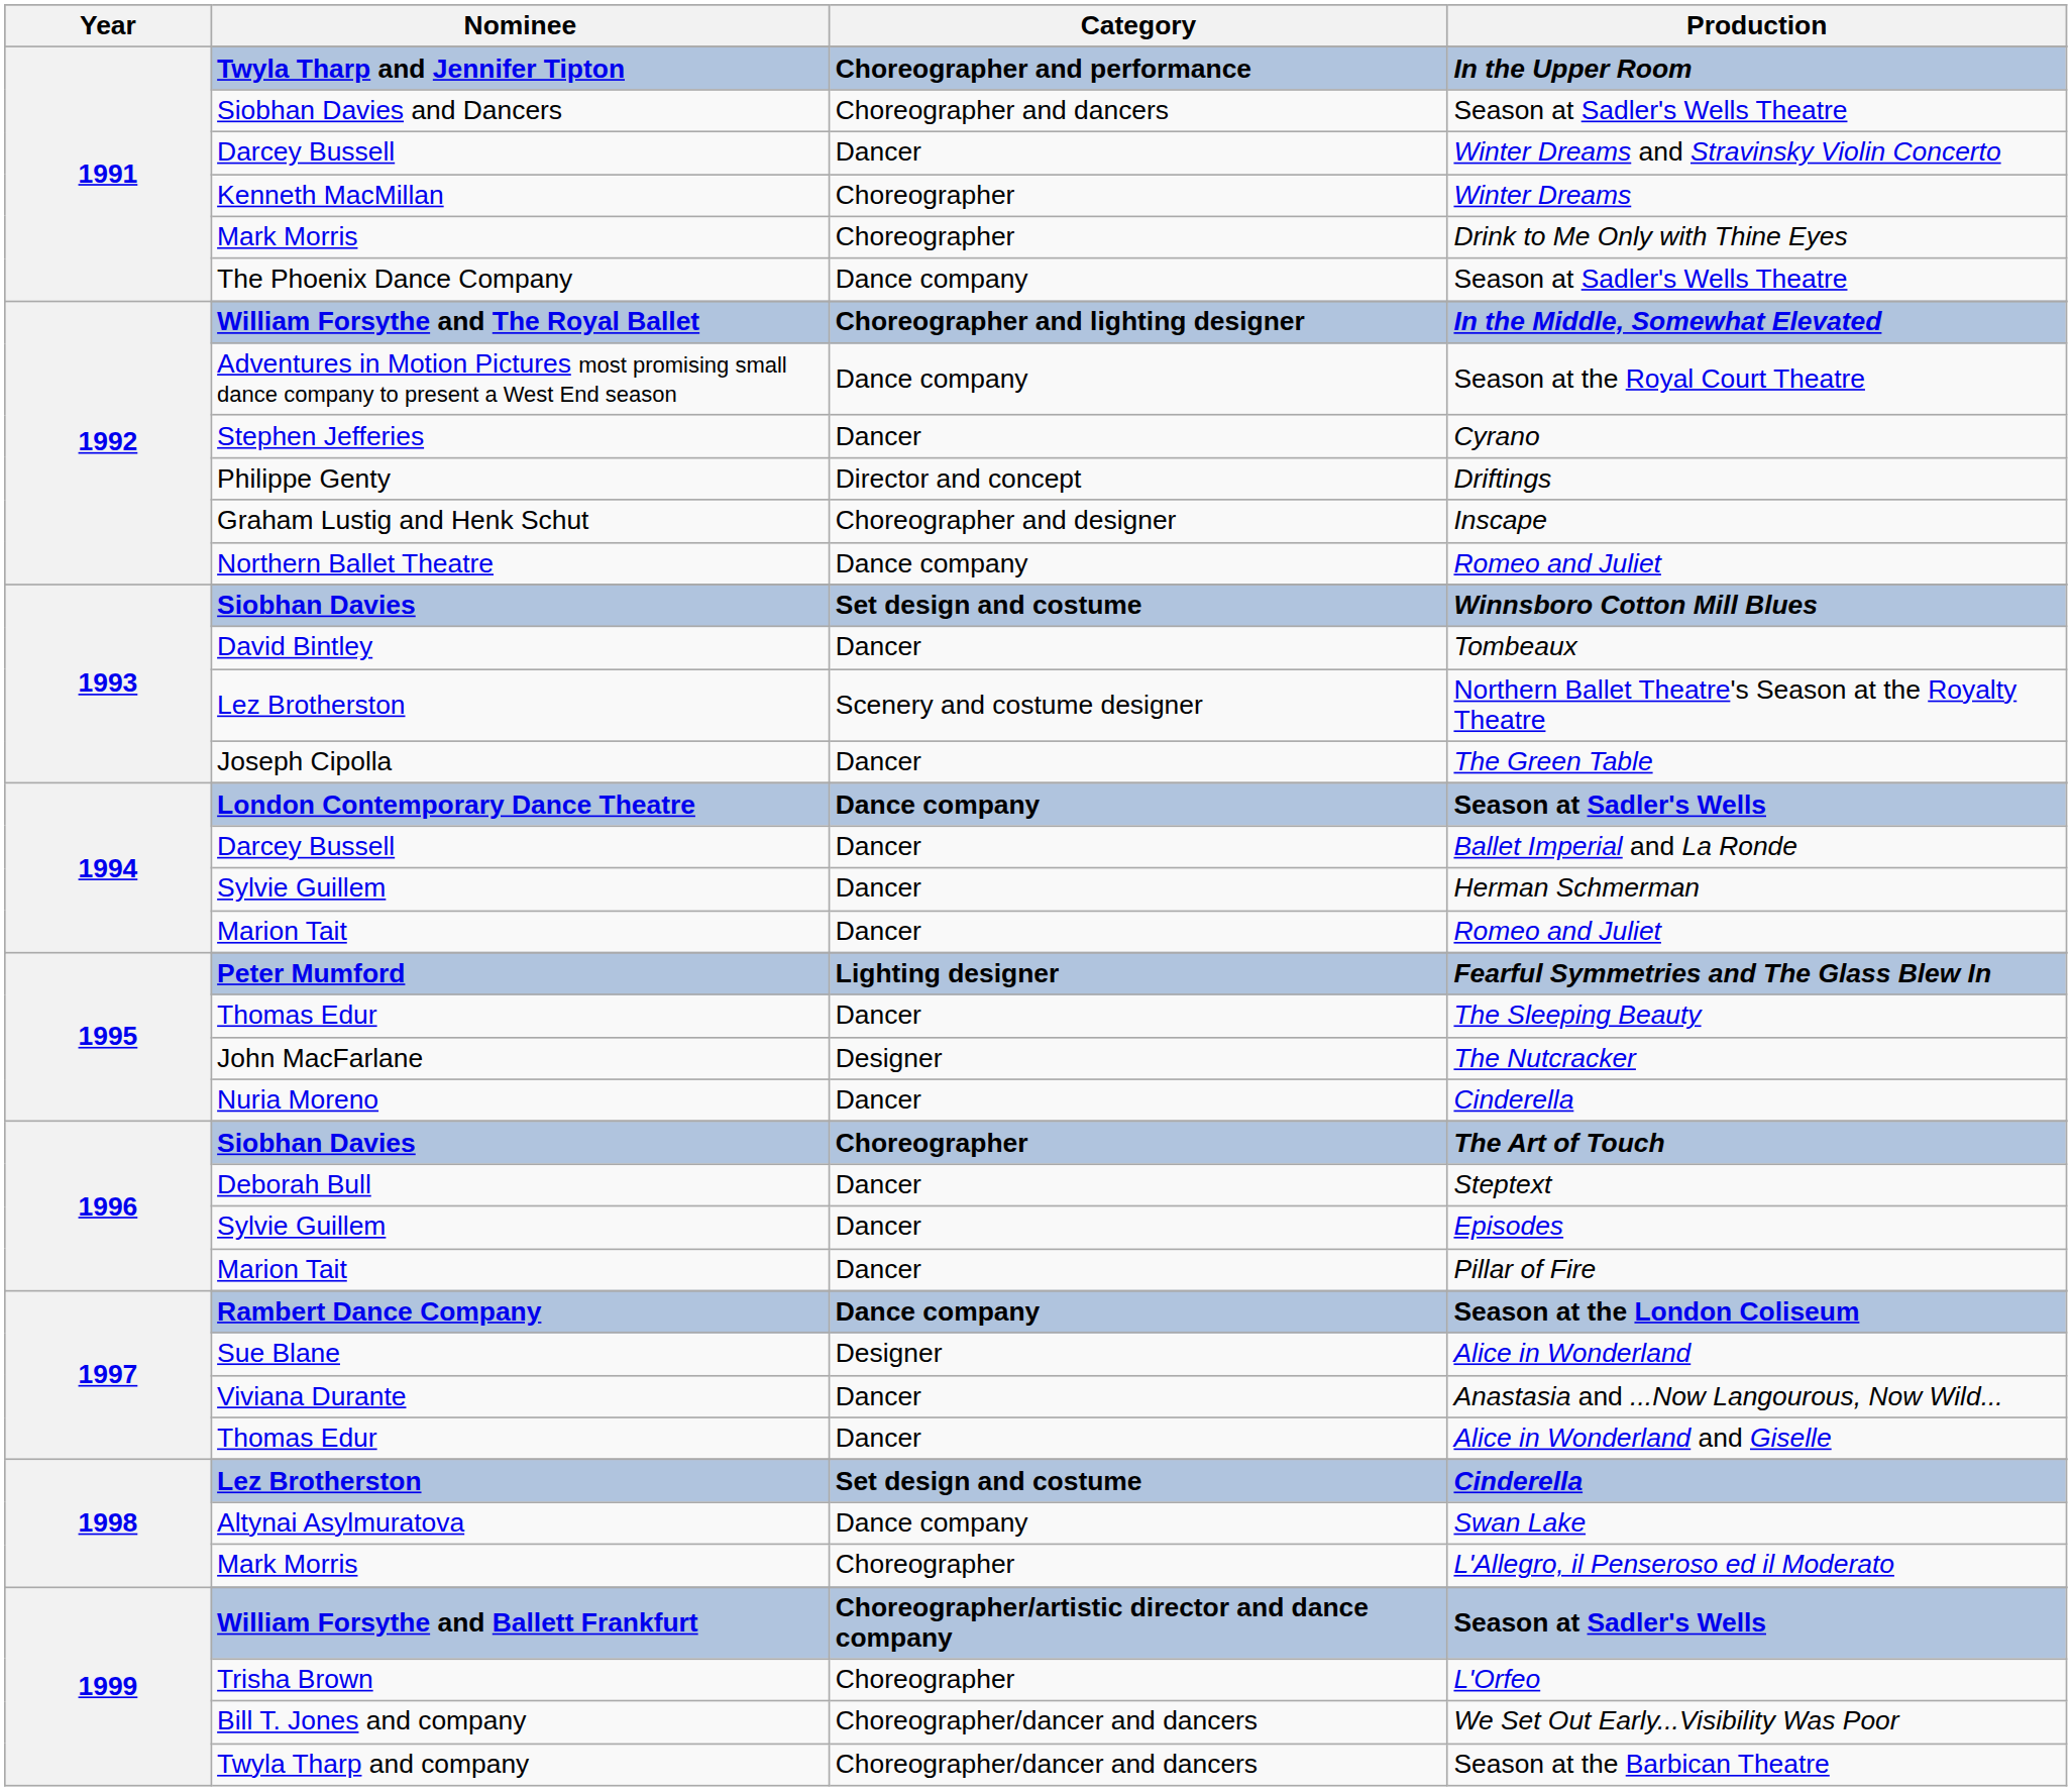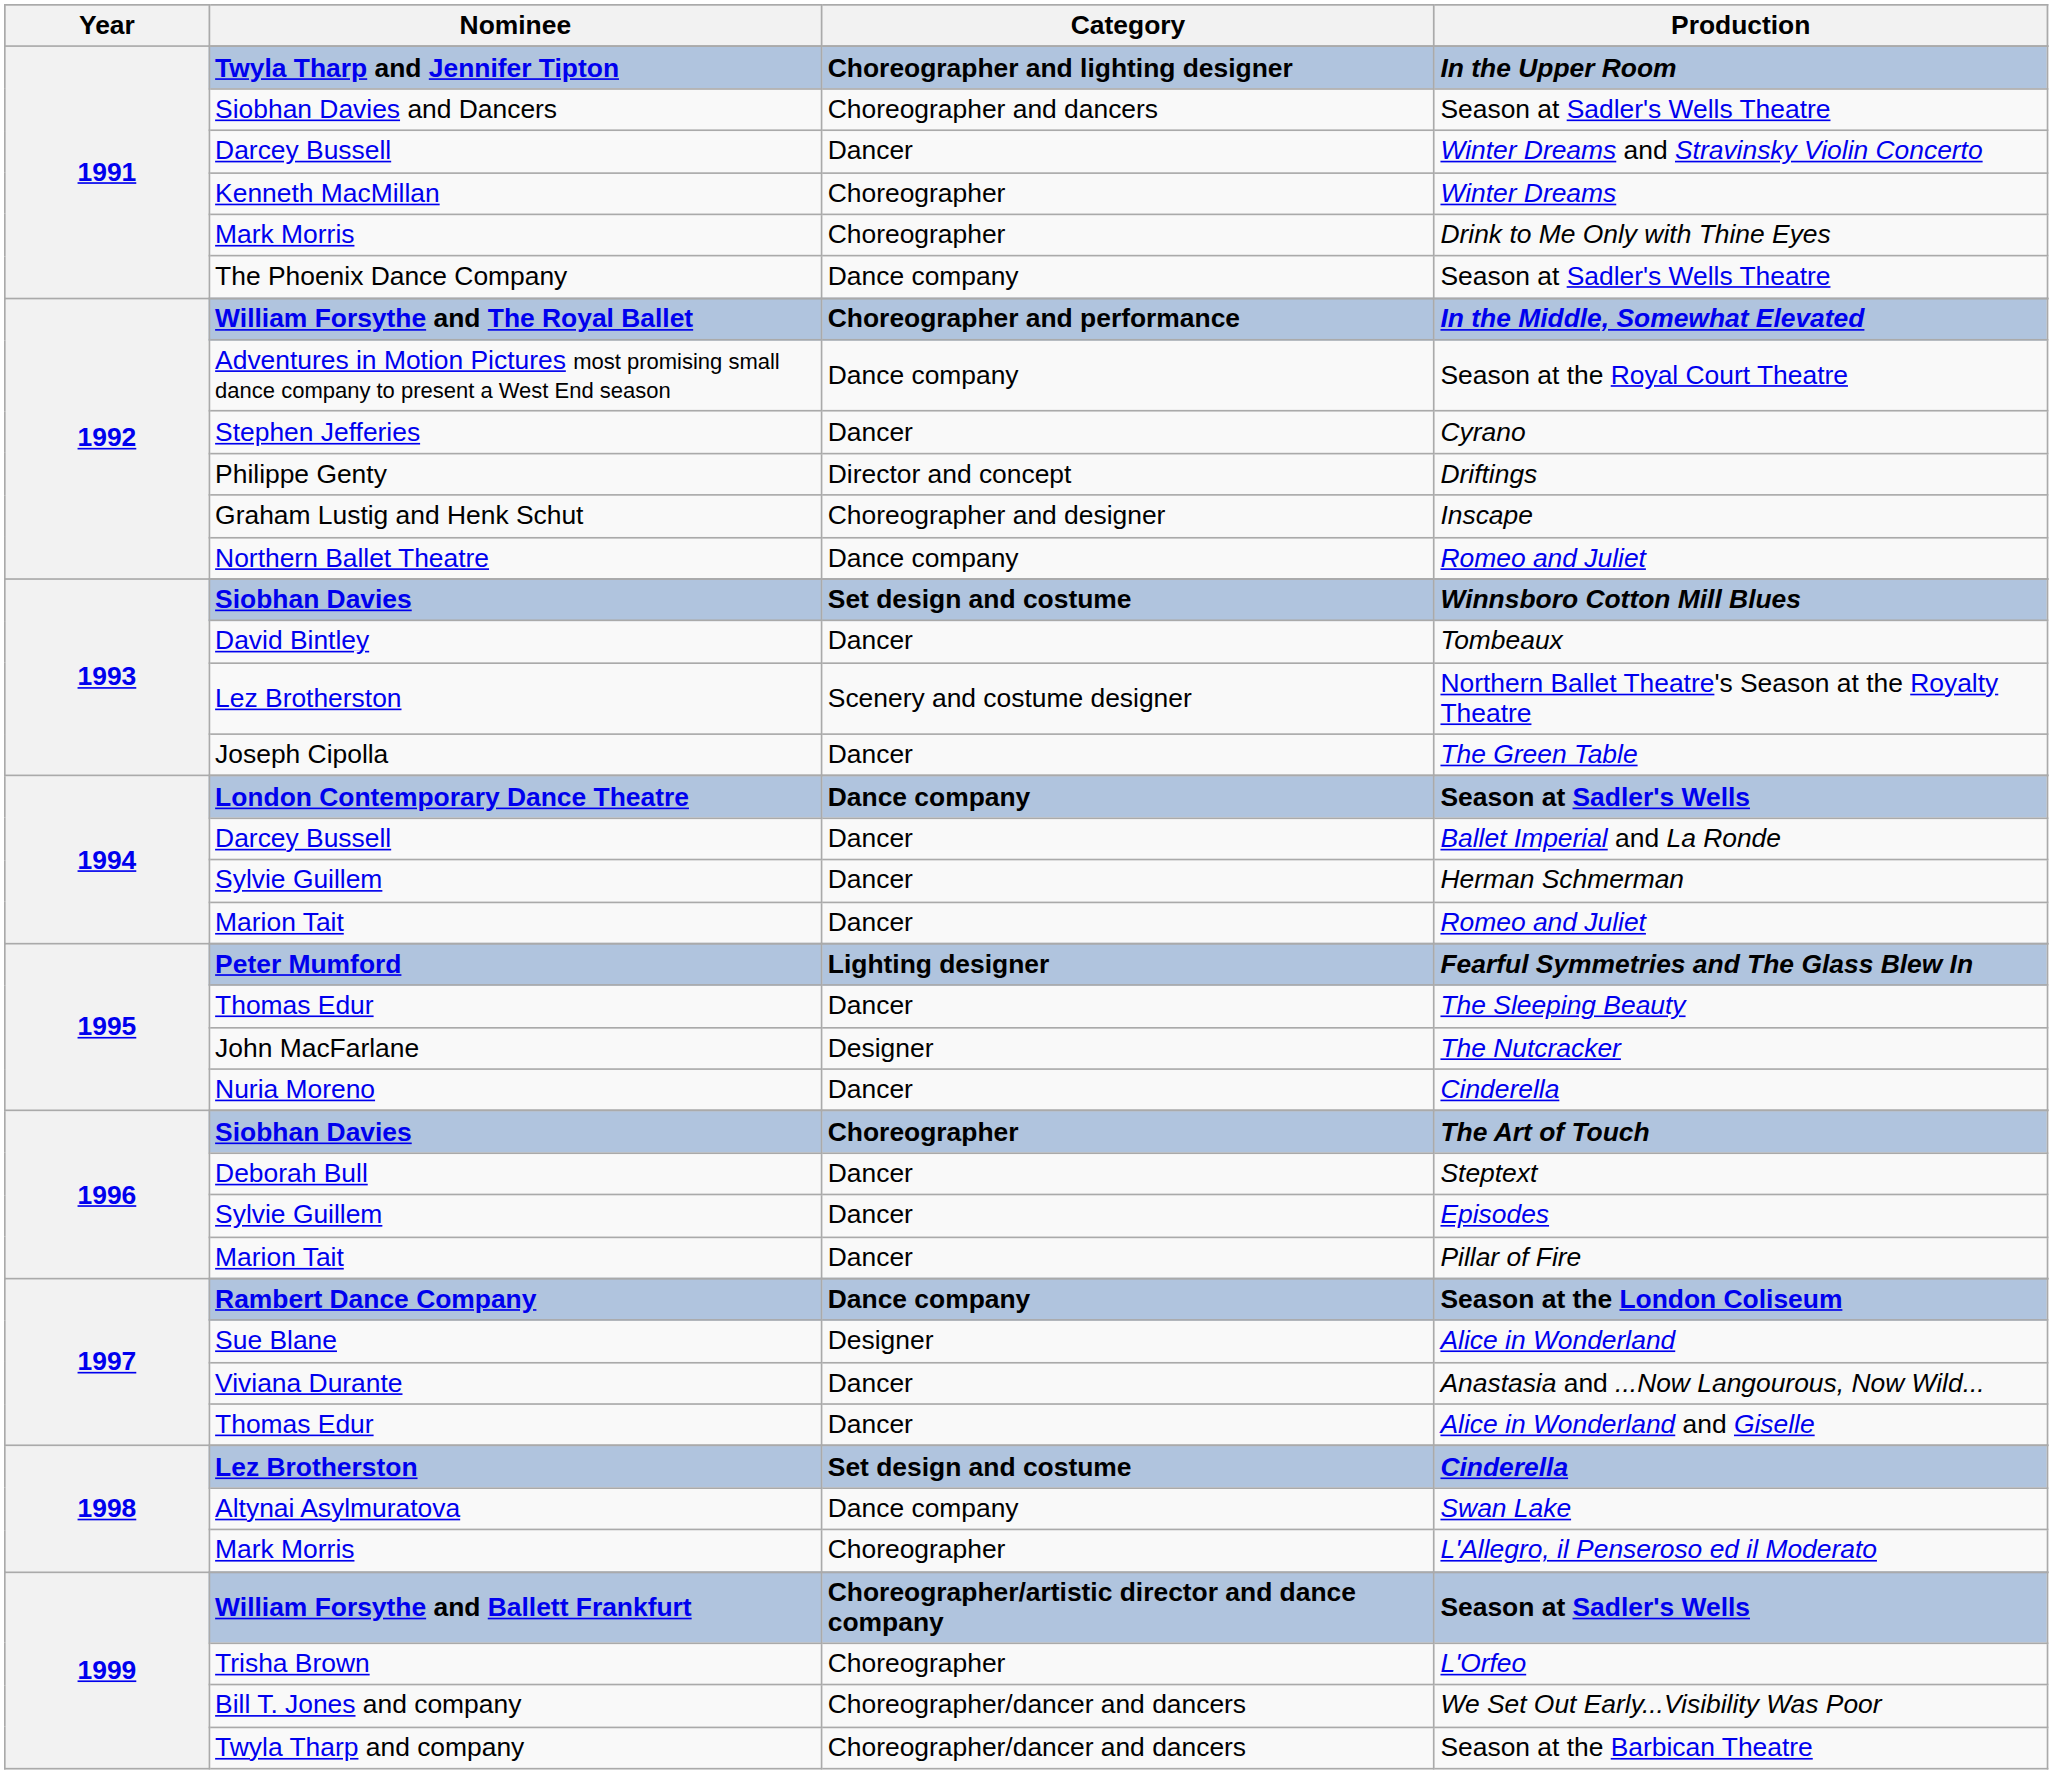In the Upper Room | Category: Choreographer and performance -> Choreographer and lighting designer
In the Middle, Somewhat Elevated | Category: Choreographer and lighting designer -> Choreographer and performance
